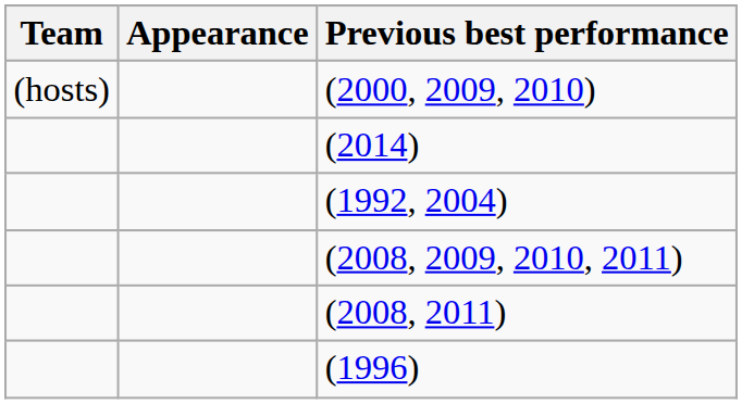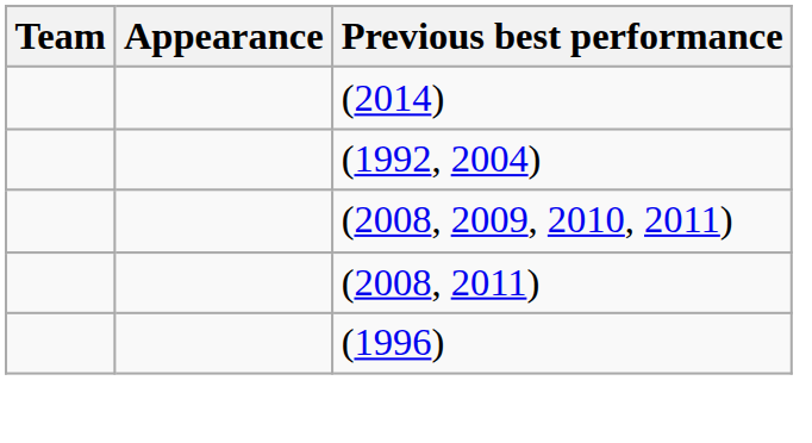- row: (hosts) | (2000, 2009, 2010)
